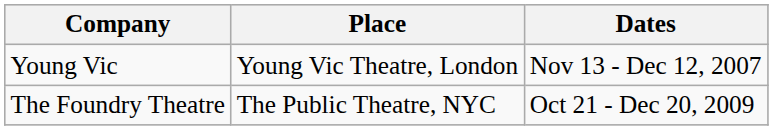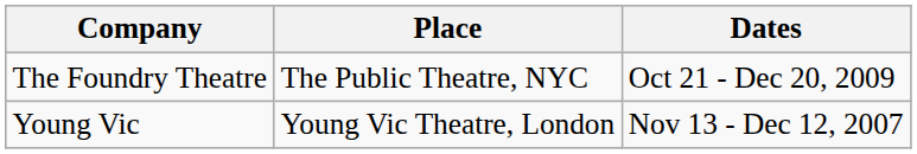rows swapped: Young Vic <-> The Foundry Theatre
